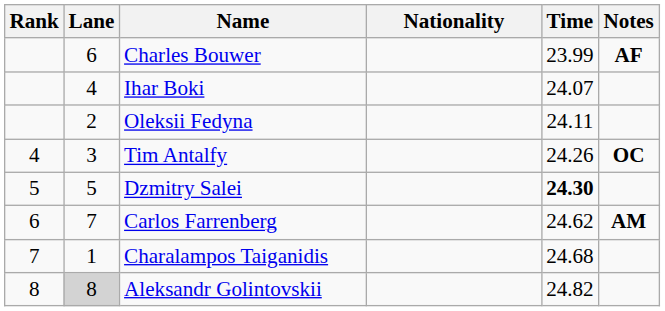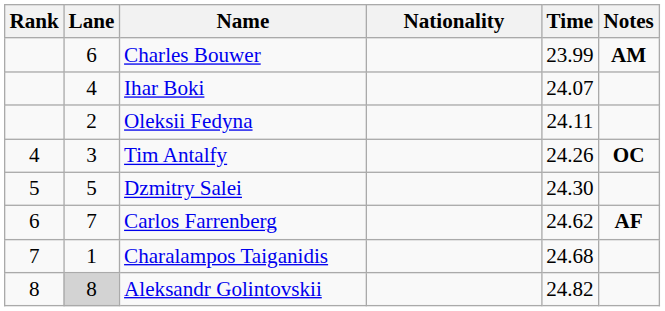Charles Bouwer | Notes: AF -> AM
Dzmitry Salei | Time: bold -> normal
Carlos Farrenberg | Notes: AM -> AF
